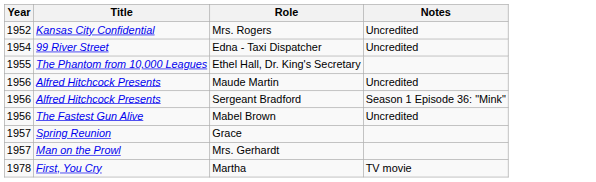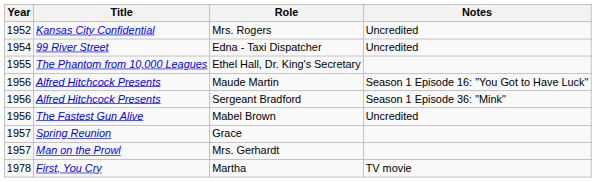Maude Martin | Notes: Uncredited -> Season 1 Episode 16: "You Got to Have Luck"
